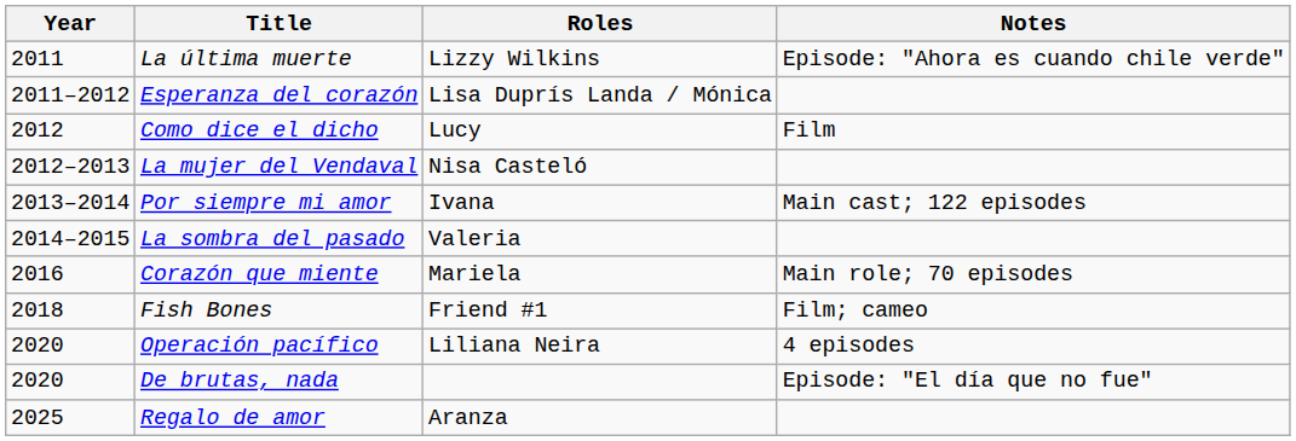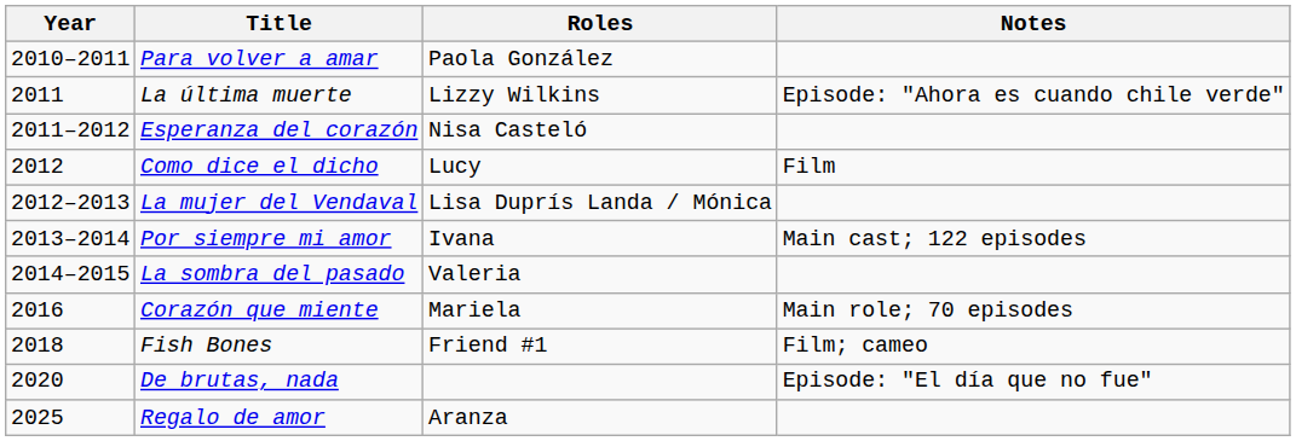+ row: 2010–2011 | Para volver a amar | Paola González
Esperanza del corazón | Roles: Lisa Duprís Landa / Mónica -> Nisa Casteló
La mujer del Vendaval | Roles: Nisa Casteló -> Lisa Duprís Landa / Mónica
- row: 2020 | Operación pacífico | Liliana Neira | 4 episodes
